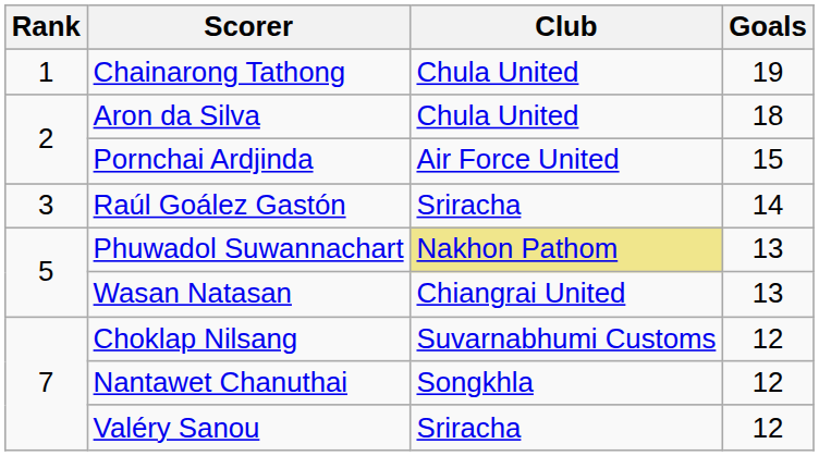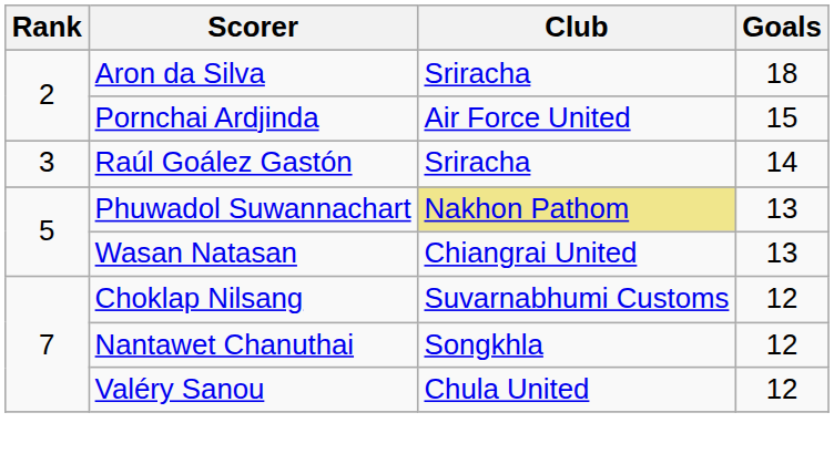- row: 1 | Chainarong Tathong | Chula United | 19
Aron da Silva | Club: Chula United -> Sriracha
Valéry Sanou | Club: Sriracha -> Chula United
